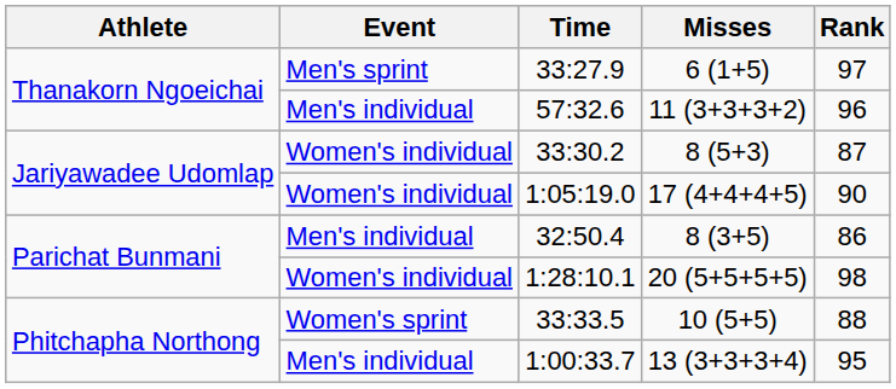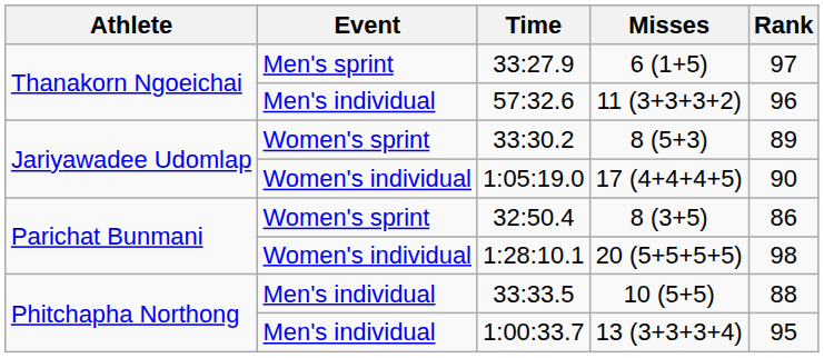33:30.2 | Event: Women's individual -> Women's sprint
33:30.2 | Rank: 87 -> 89
32:50.4 | Event: Men's individual -> Women's sprint
33:33.5 | Event: Women's sprint -> Men's individual
